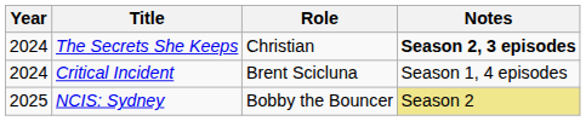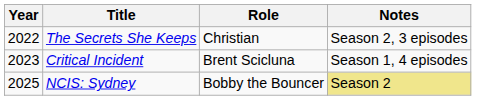The Secrets She Keeps | Year: 2024 -> 2022
The Secrets She Keeps | Notes: bold -> normal
Critical Incident | Year: 2024 -> 2023
